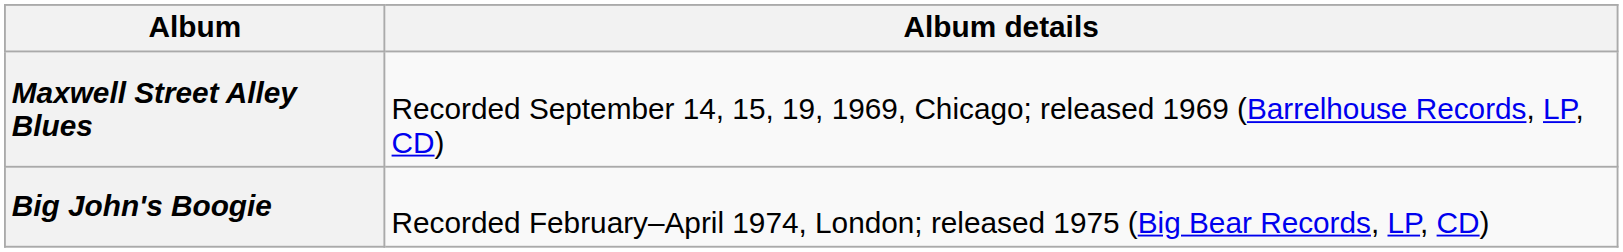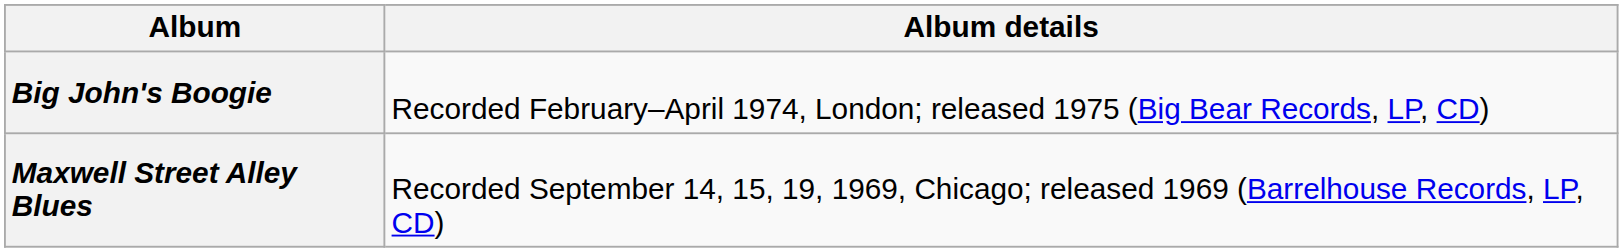rows swapped: Maxwell Street Alley Blues <-> Big John's Boogie
